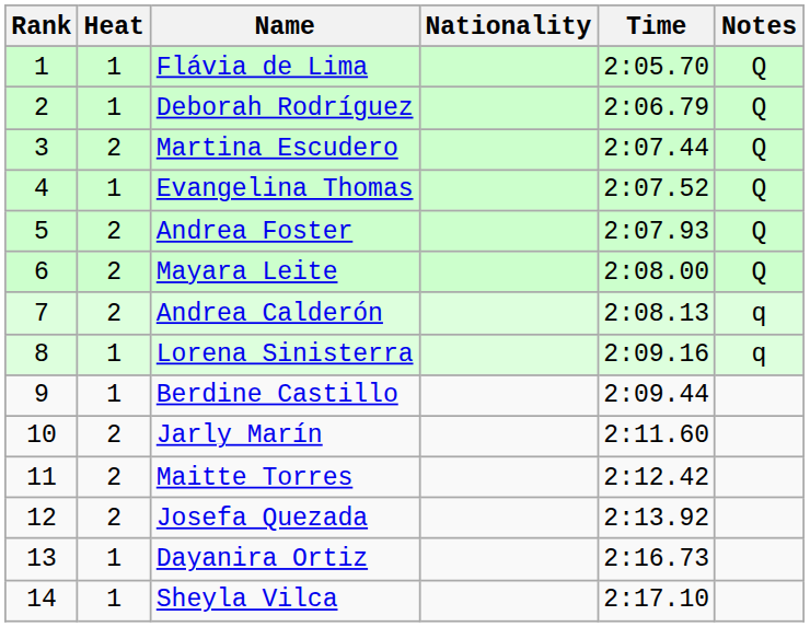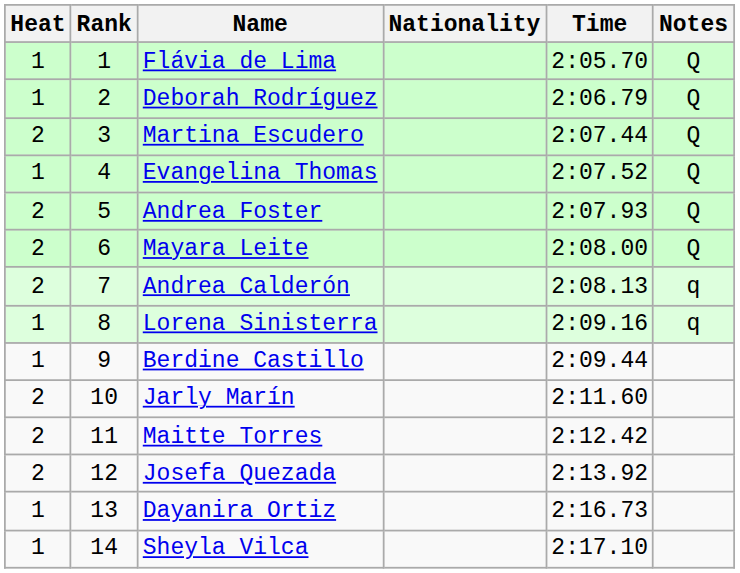columns swapped: Rank <-> Heat
